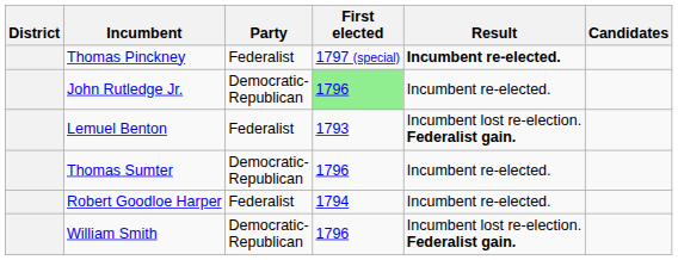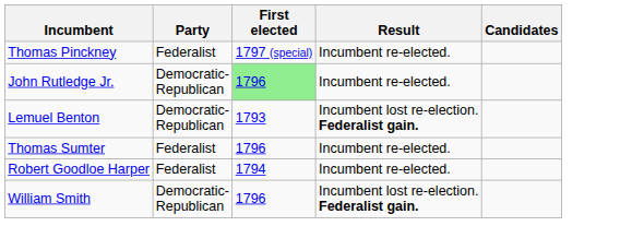- column: District
Thomas Pinckney | Result: bold -> normal
Lemuel Benton | Party: Federalist -> Democratic- Republican
Thomas Sumter | Party: Democratic- Republican -> Federalist
